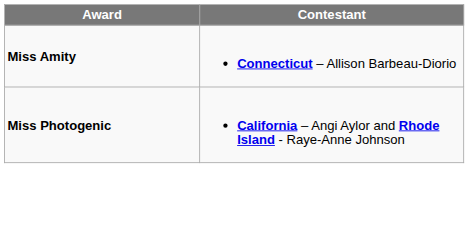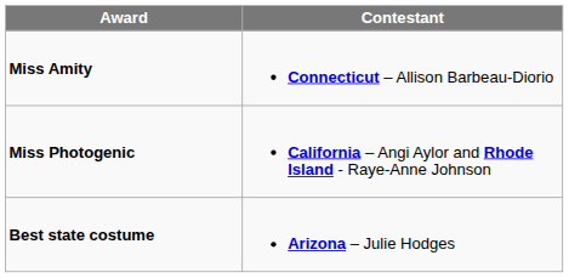+ row: Best state costume | Arizona – Julie Hodges
